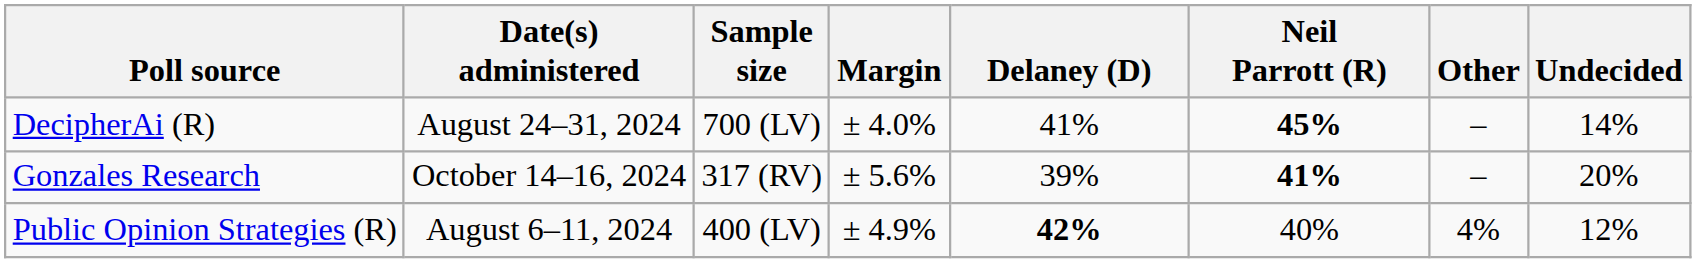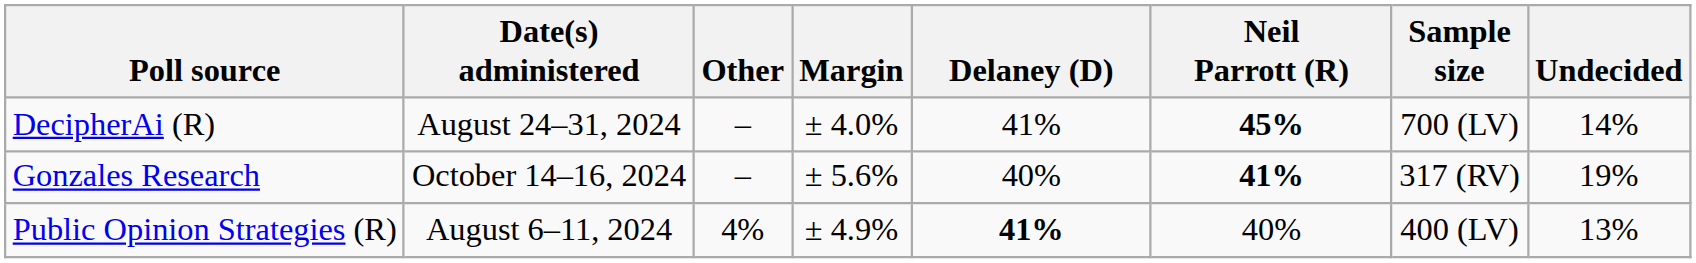columns swapped: Sample size <-> Other
Gonzales Research | Delaney (D): 39% -> 40%
Gonzales Research | Undecided: 20% -> 19%
Public Opinion Strategies (R) | Delaney (D): 42% -> 41%
Public Opinion Strategies (R) | Undecided: 12% -> 13%
